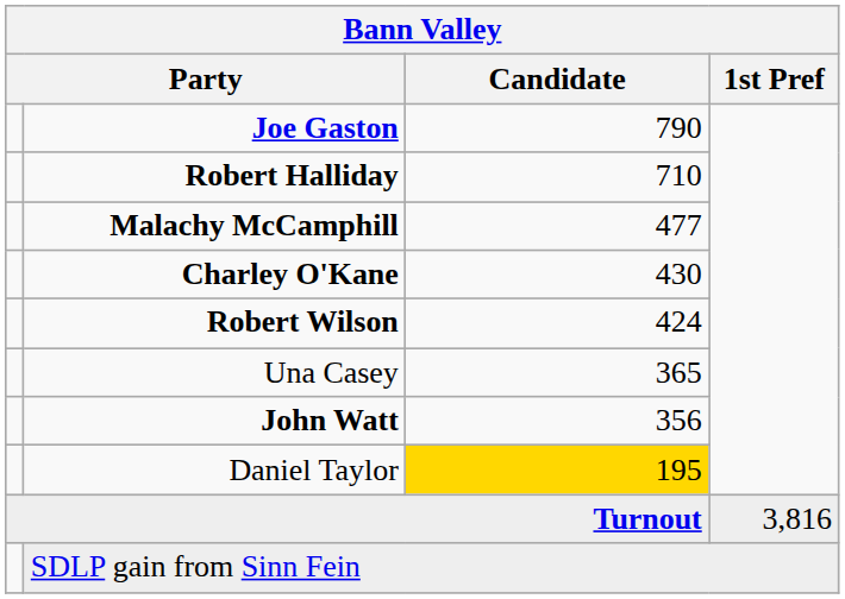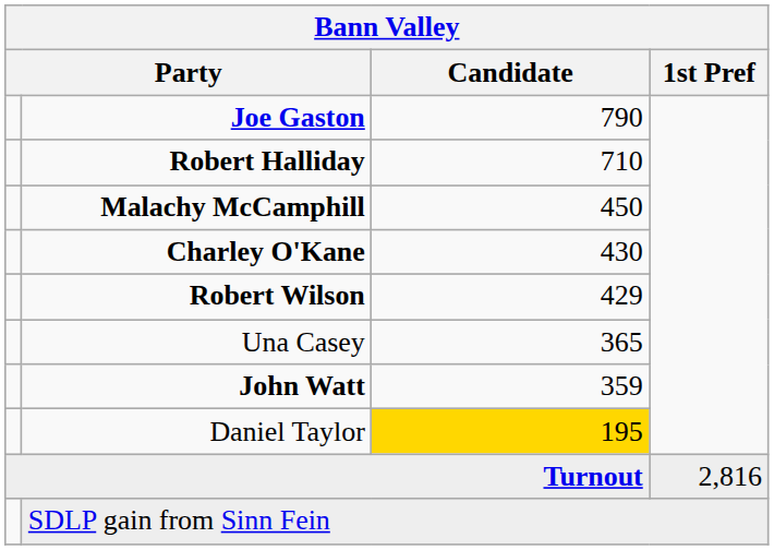Malachy McCamphill | Candidate: 477 -> 450
Robert Wilson | Candidate: 424 -> 429
John Watt | Candidate: 356 -> 359
Turnout | 1st Pref: 3,816 -> 2,816
